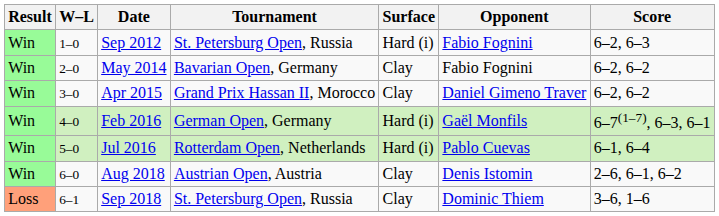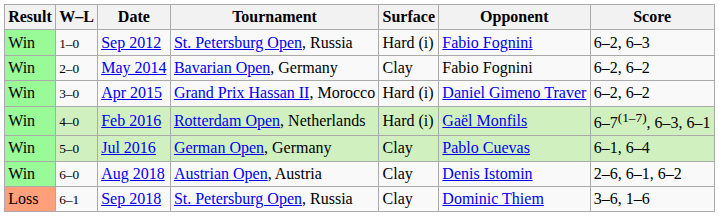Apr 2015 | Surface: Clay -> Hard (i)
Feb 2016 | Tournament: German Open, Germany -> Rotterdam Open, Netherlands
Jul 2016 | Tournament: Rotterdam Open, Netherlands -> German Open, Germany
Jul 2016 | Surface: Hard (i) -> Clay
